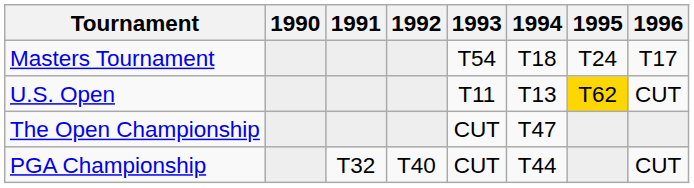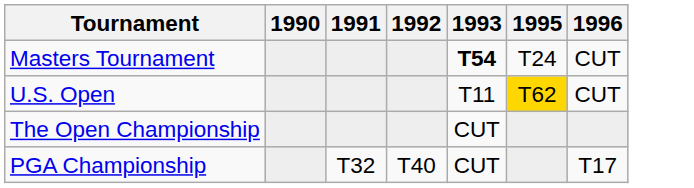- column: 1994 | T18 | T13 | T47 | T44
Masters Tournament | 1993: normal -> bold
Masters Tournament | 1996: T17 -> CUT
PGA Championship | 1996: CUT -> T17
